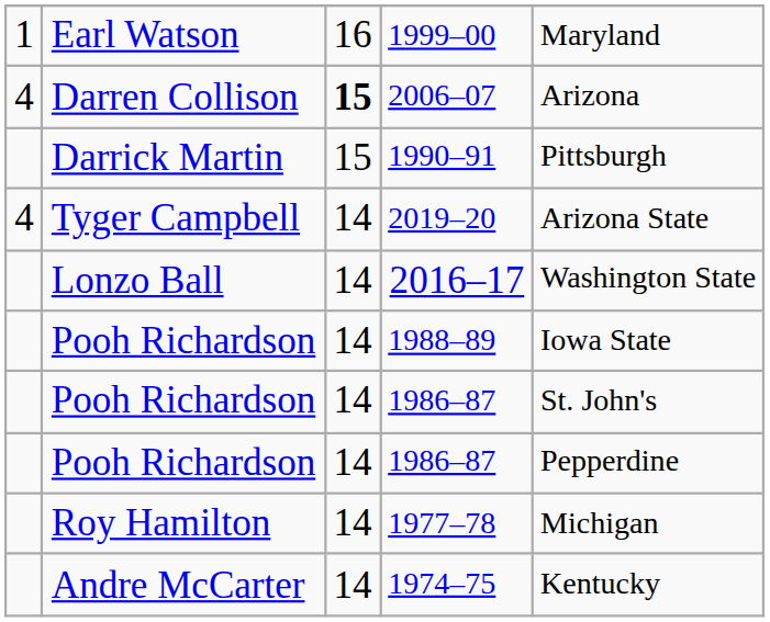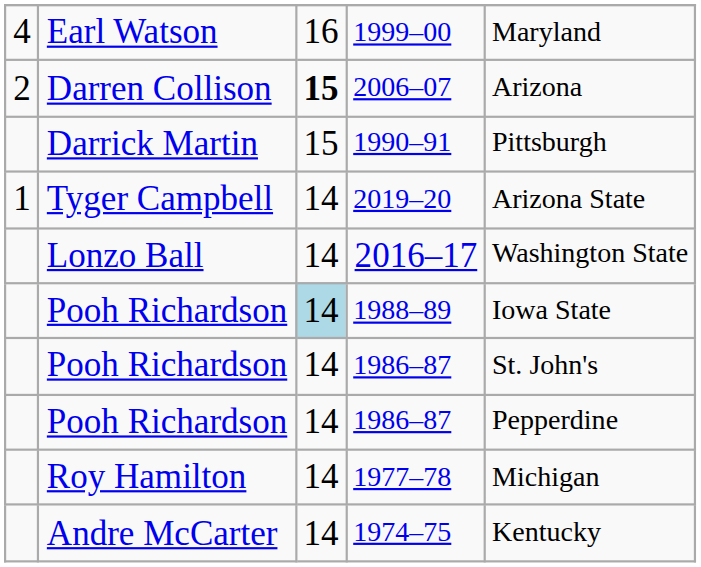1999–00 | column 1: 1 -> 4
2006–07 | column 1: 4 -> 2
2019–20 | column 1: 4 -> 1
1988–89 | column 3: no background -> lightblue background
